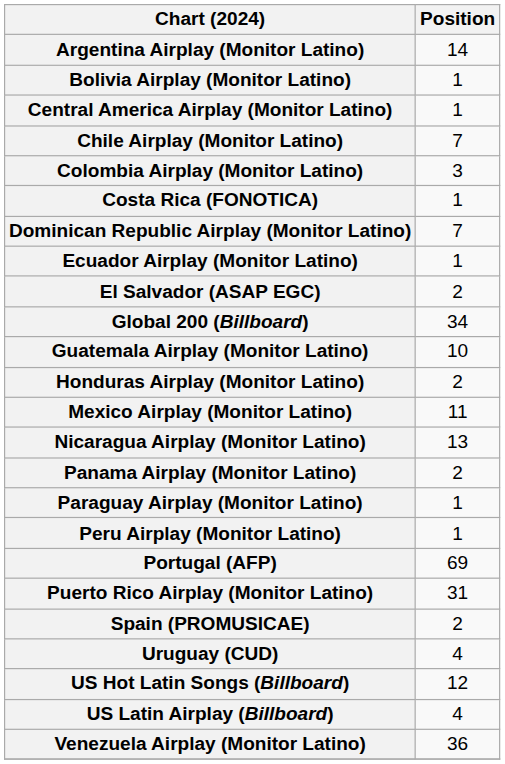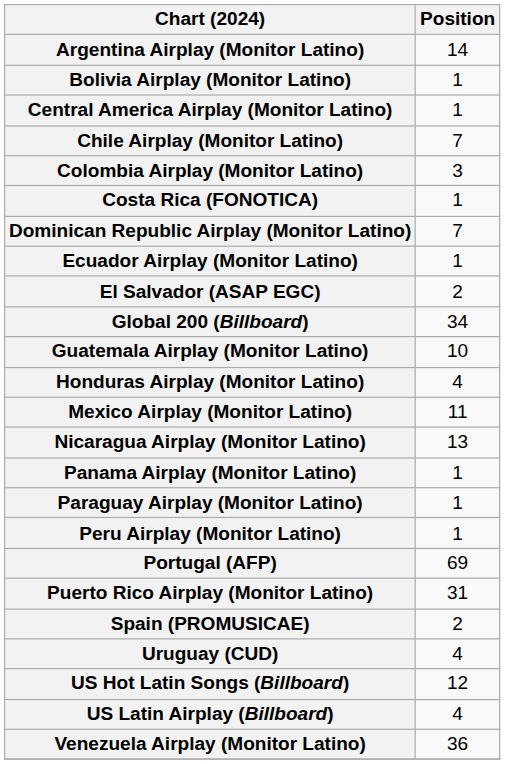Honduras Airplay (Monitor Latino) | Position: 2 -> 4
Panama Airplay (Monitor Latino) | Position: 2 -> 1
